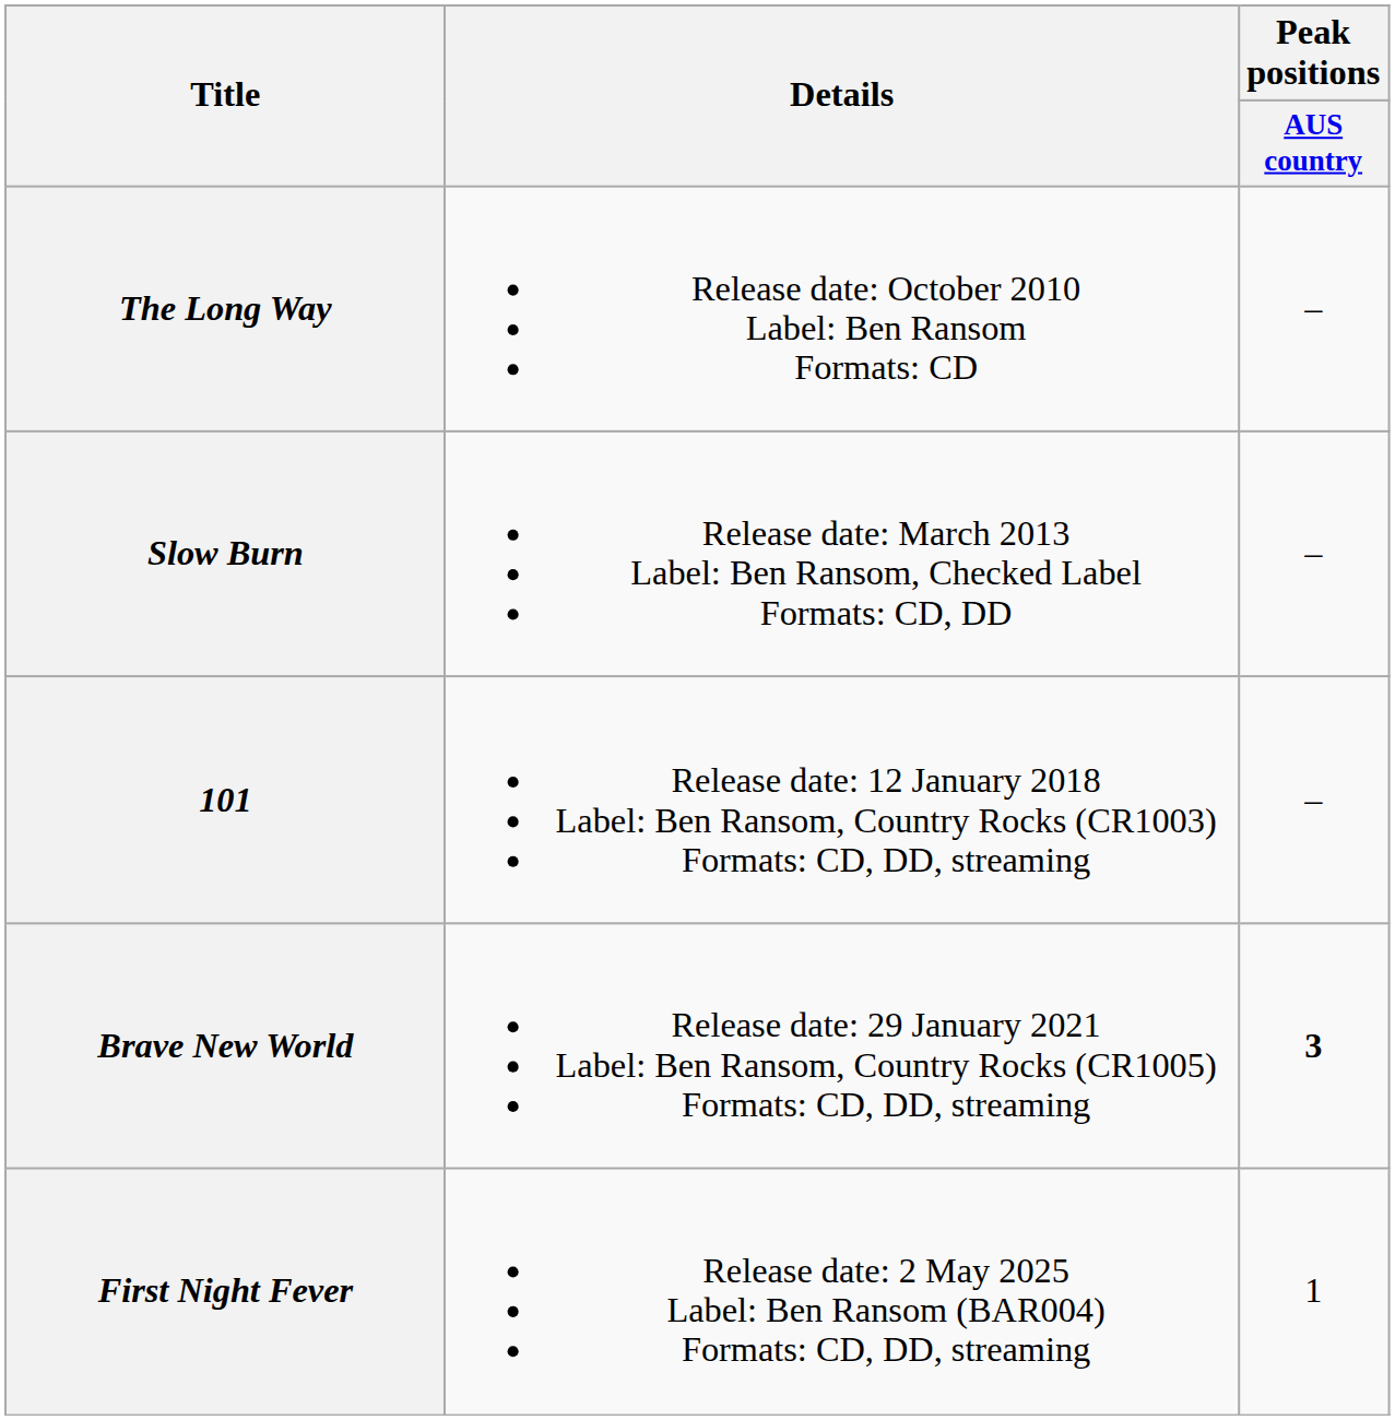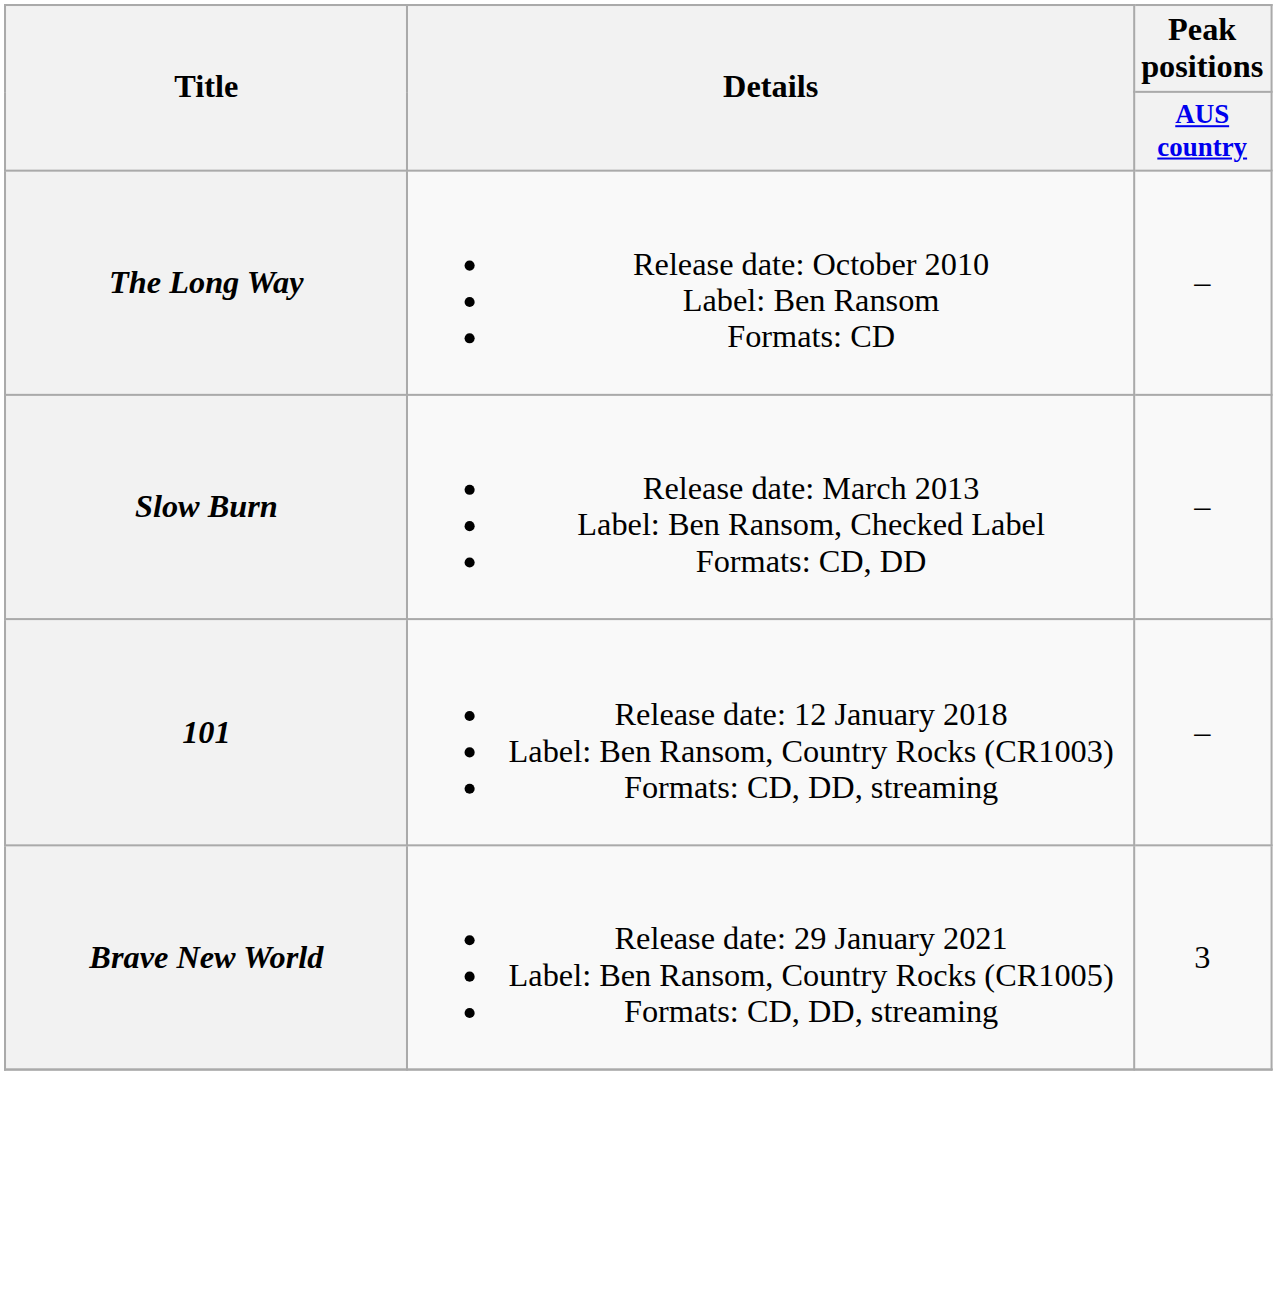Brave New World | Peak positions / AUS country: bold -> normal
- row: First Night Fever | Release date: 2 May 2025 Label: Ben Ransom (BAR004) Formats: CD, DD, streaming | 1
